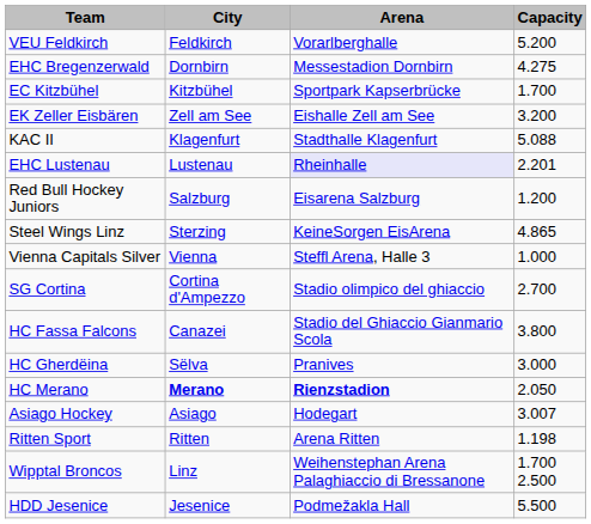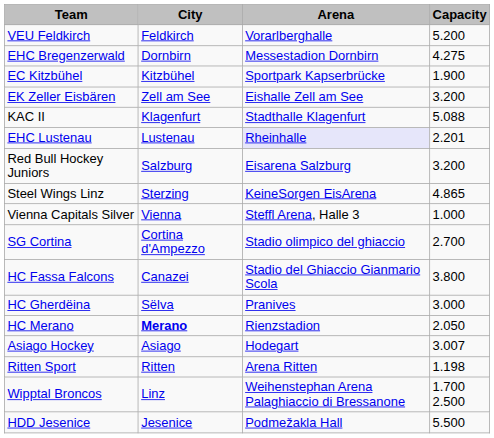EC Kitzbühel | column 4: 1.700 -> 1.900
Red Bull Hockey Juniors | column 4: 1.200 -> 3.200
HC Merano | column 3: bold -> normal
